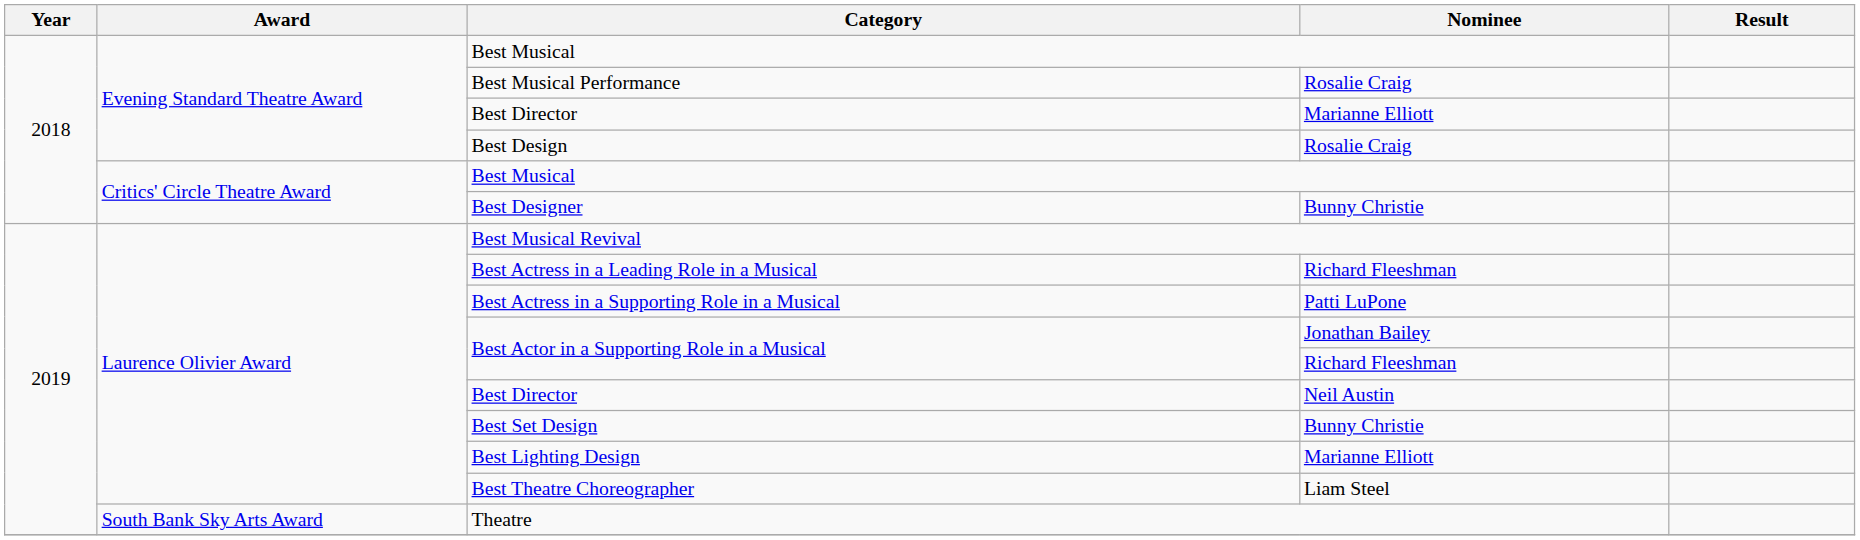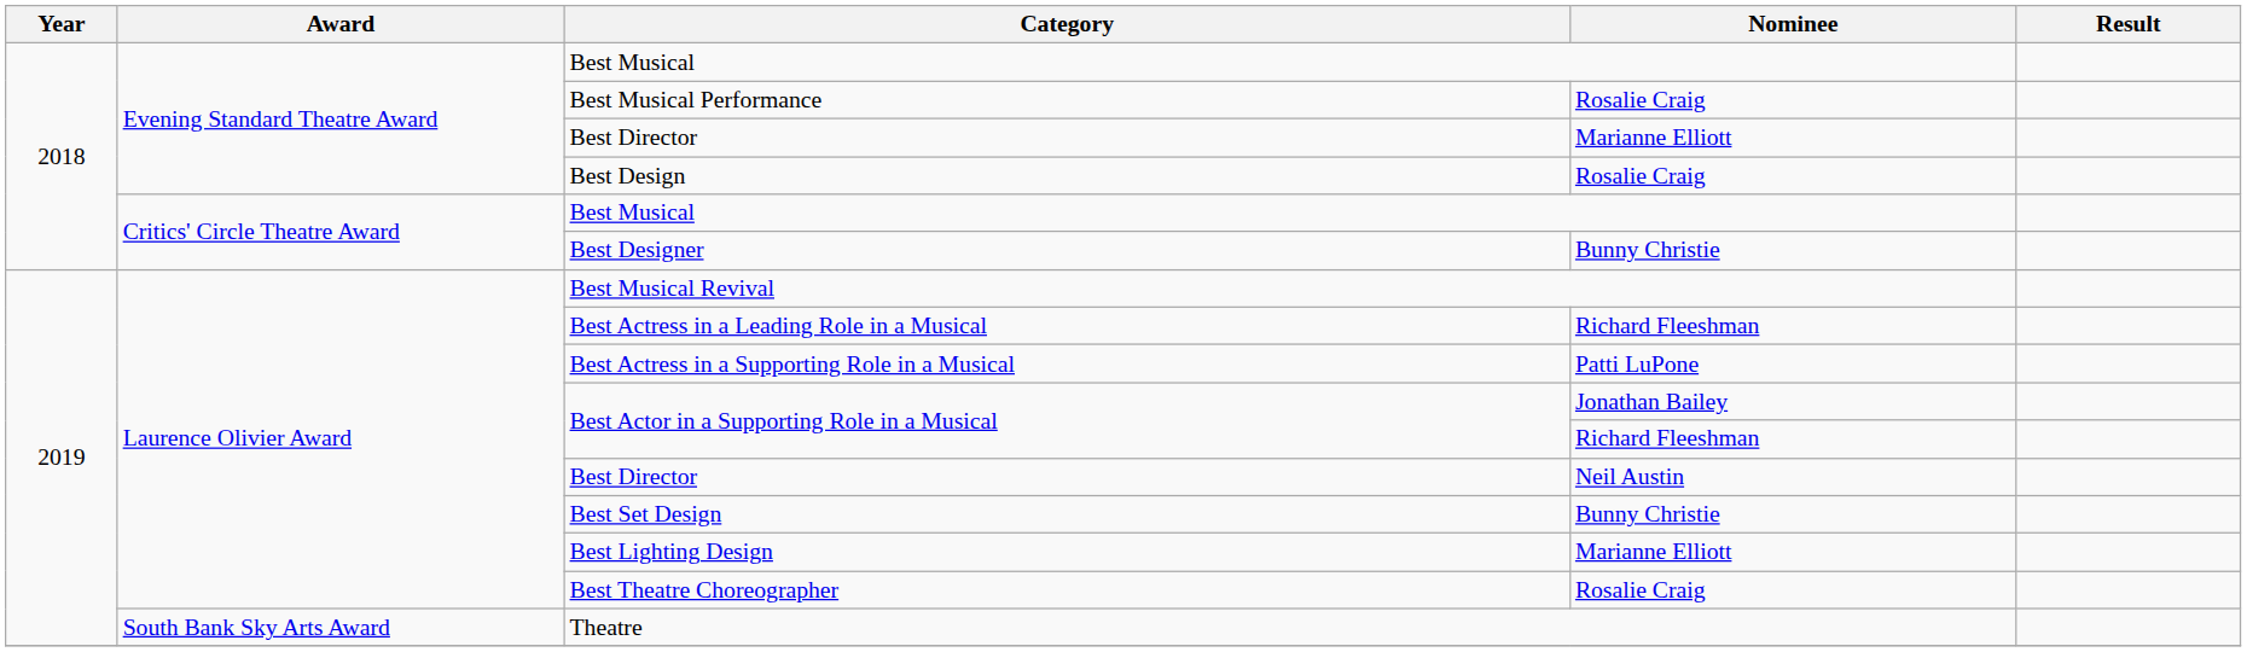Best Theatre Choreographer | Nominee: Liam Steel -> Rosalie Craig
